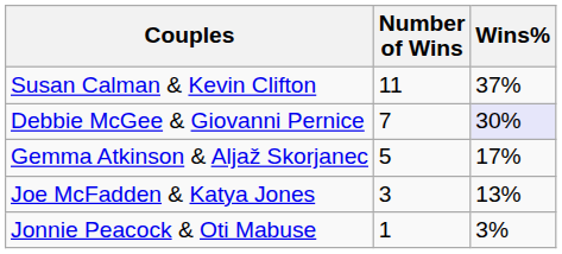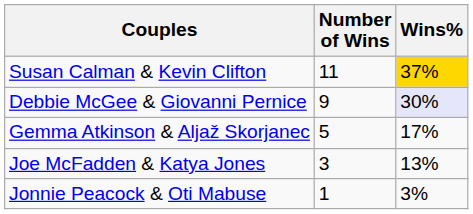Susan Calman & Kevin Clifton | Wins%: no background -> gold background
Debbie McGee & Giovanni Pernice | Number of Wins: 7 -> 9
